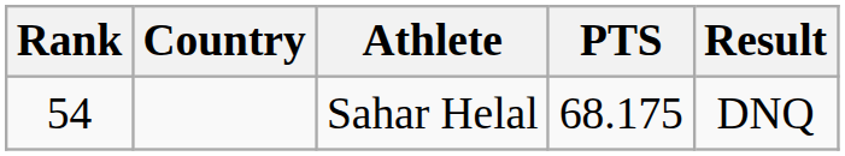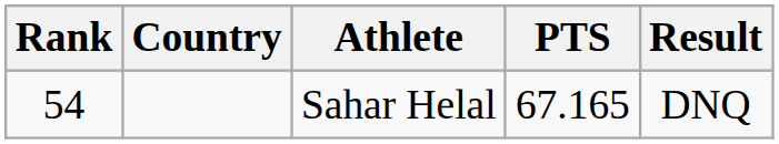Sahar Helal | PTS: 68.175 -> 67.165
